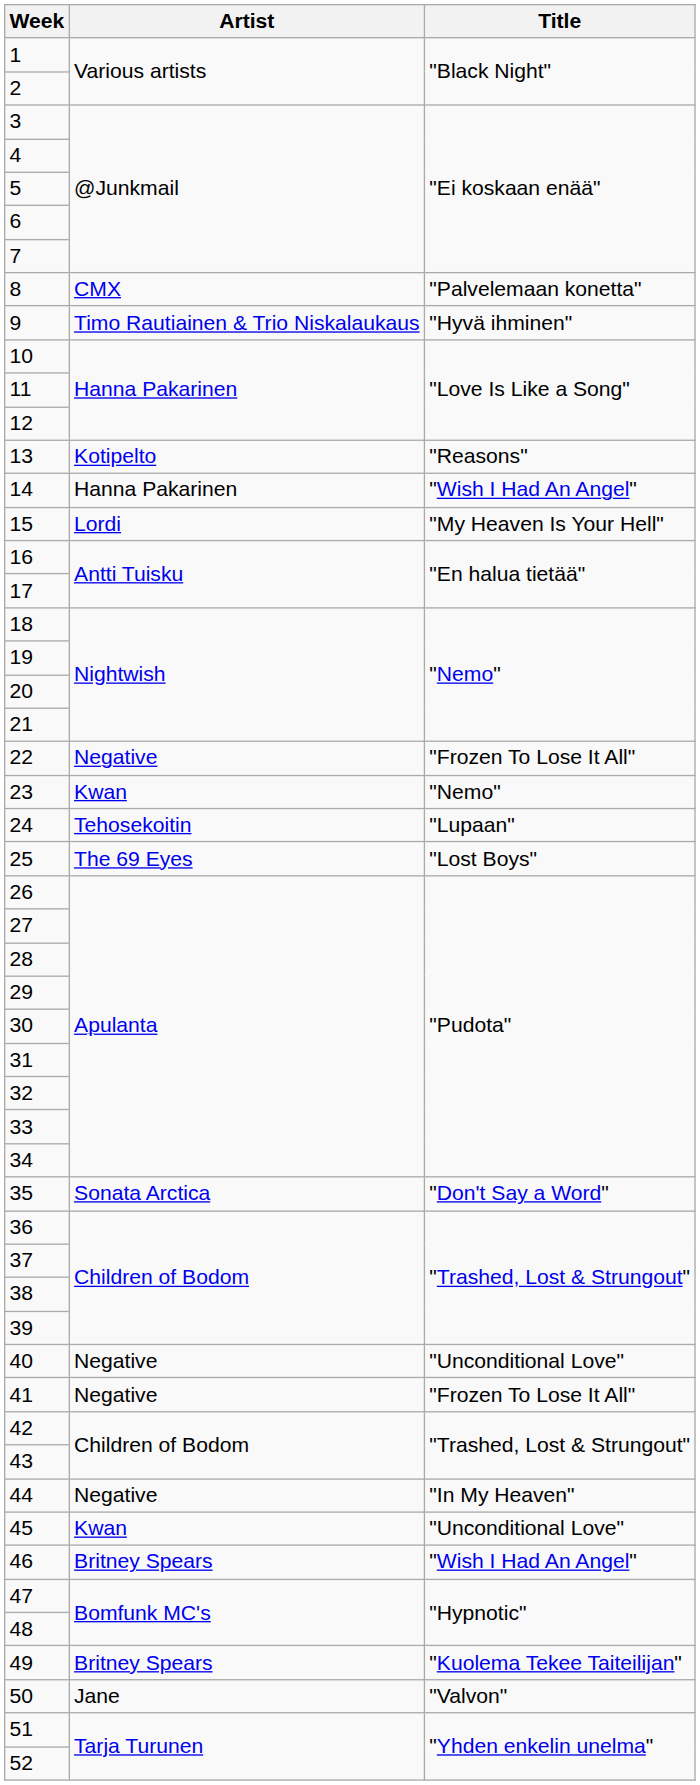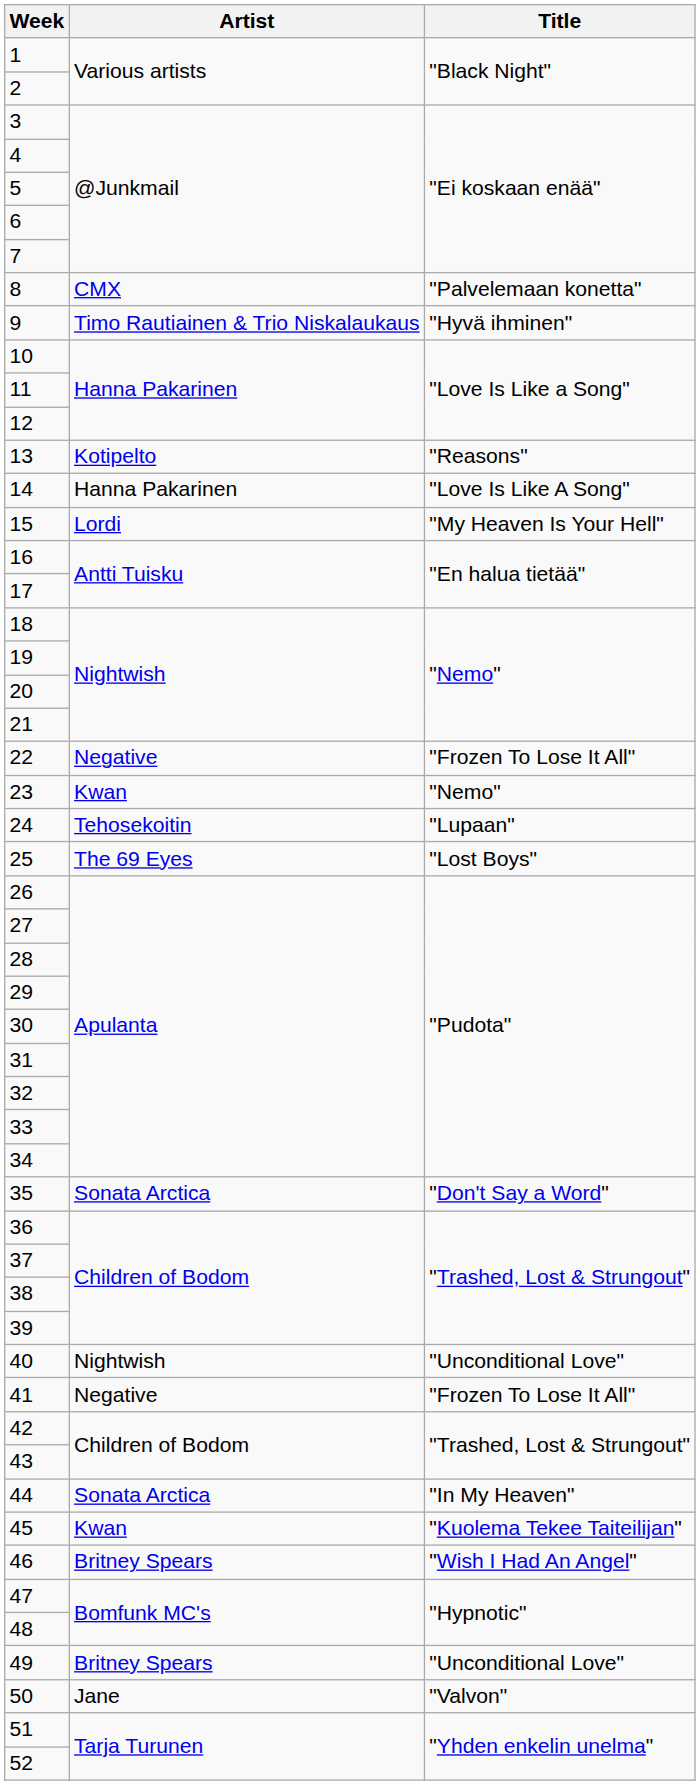14 | Title: "Wish I Had An Angel" -> "Love Is Like A Song"
40 | Artist: Negative -> Nightwish
44 | Artist: Negative -> Sonata Arctica
45 | Title: "Unconditional Love" -> "Kuolema Tekee Taiteilijan"
49 | Title: "Kuolema Tekee Taiteilijan" -> "Unconditional Love"
